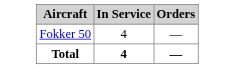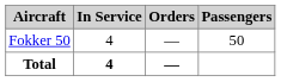+ column: Passengers | 50
